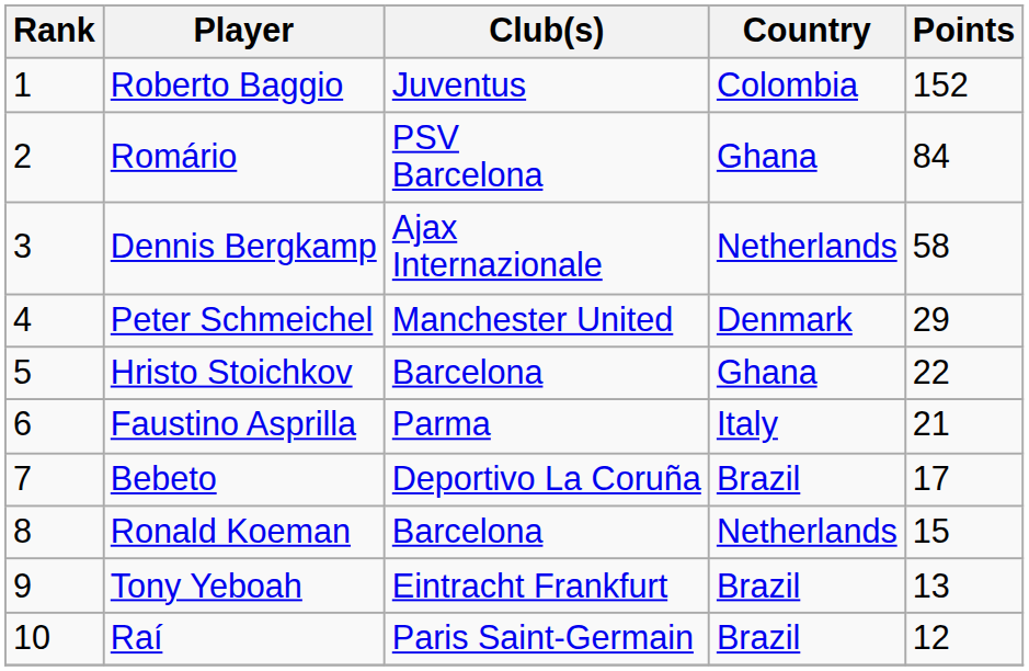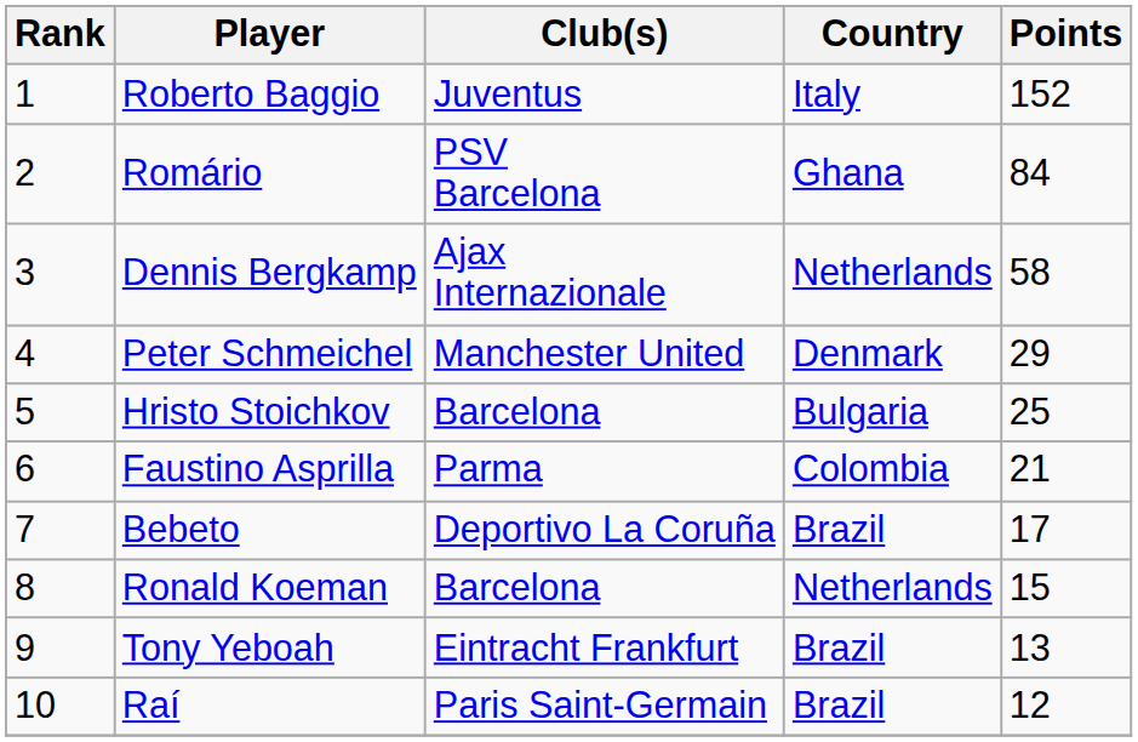Roberto Baggio | Country: Colombia -> Italy
Hristo Stoichkov | Country: Ghana -> Bulgaria
Hristo Stoichkov | Points: 22 -> 25
Faustino Asprilla | Country: Italy -> Colombia
